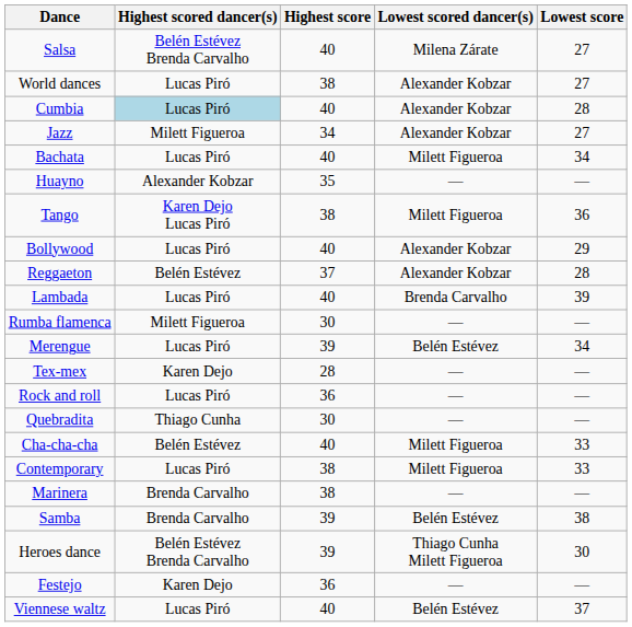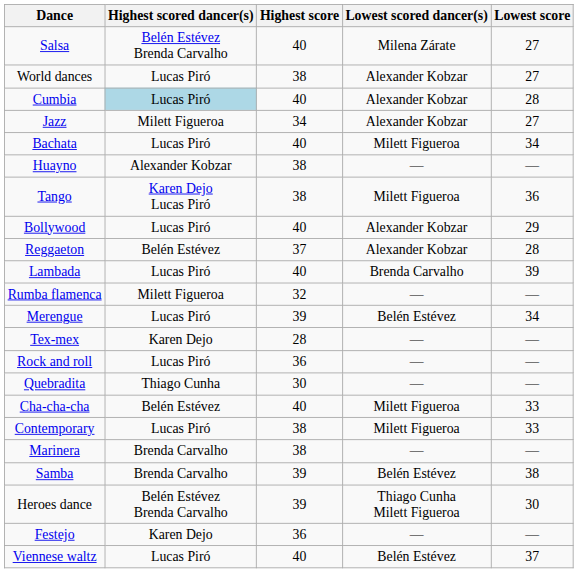Huayno | Highest score: 35 -> 38
Rumba flamenca | Highest score: 30 -> 32
